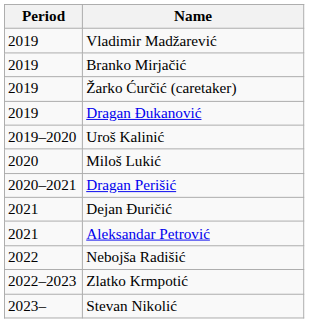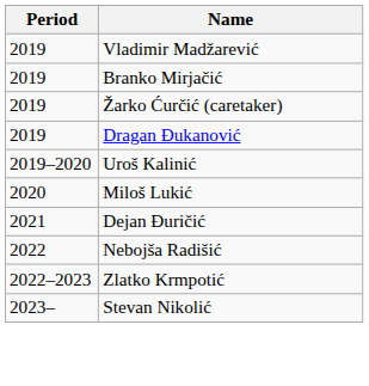- row: 2020–2021 | Dragan Perišić
- row: 2021 | Aleksandar Petrović
